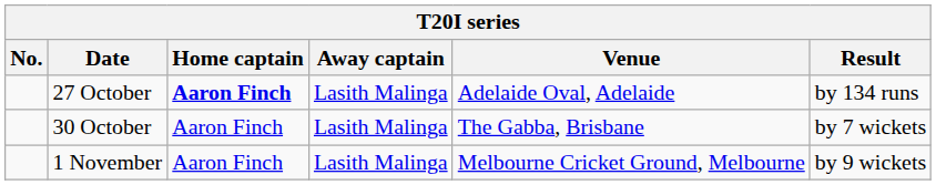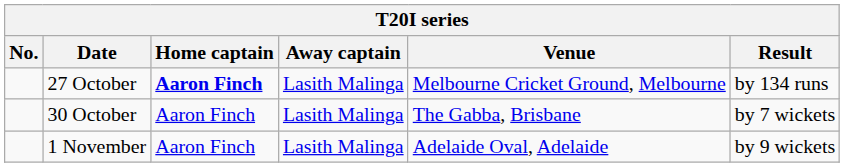27 October | Venue: Adelaide Oval, Adelaide -> Melbourne Cricket Ground, Melbourne
1 November | Venue: Melbourne Cricket Ground, Melbourne -> Adelaide Oval, Adelaide
